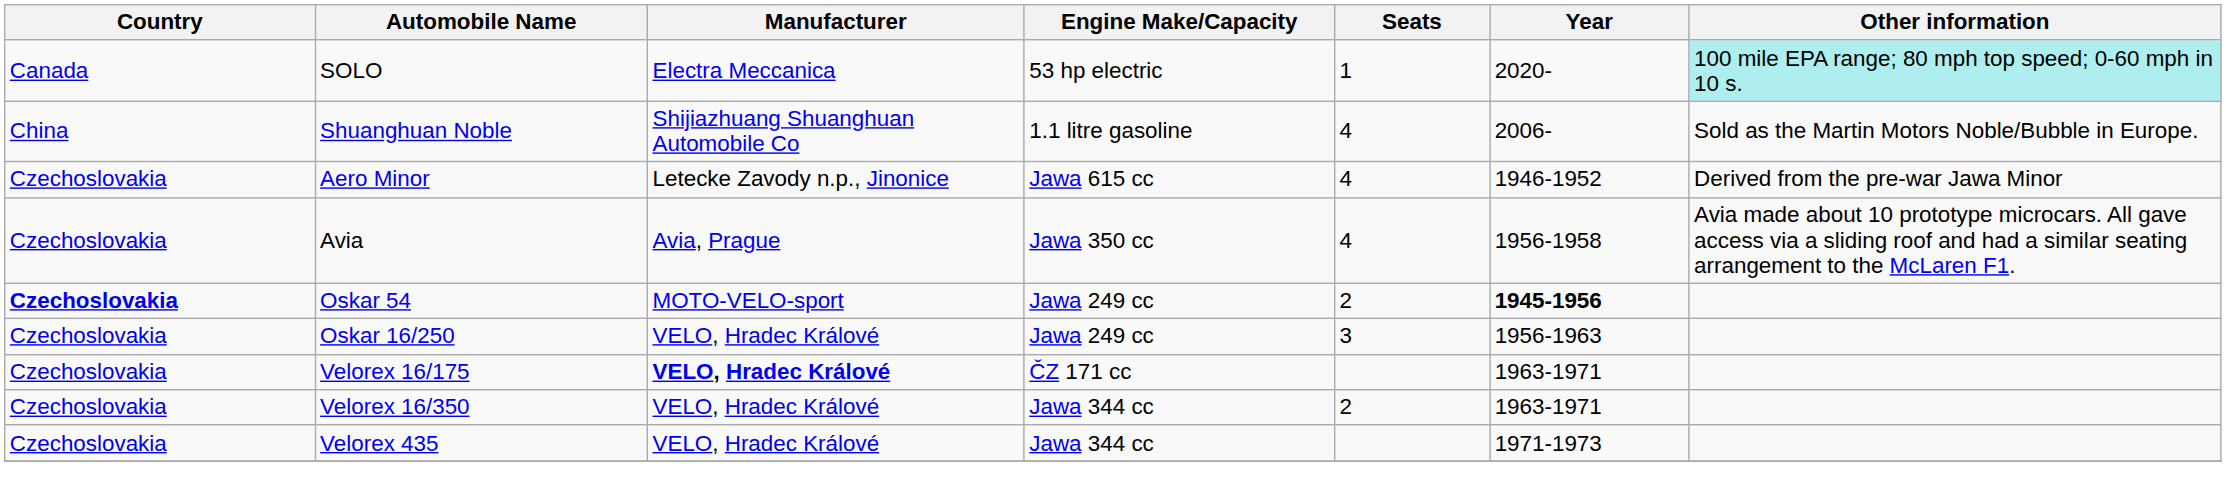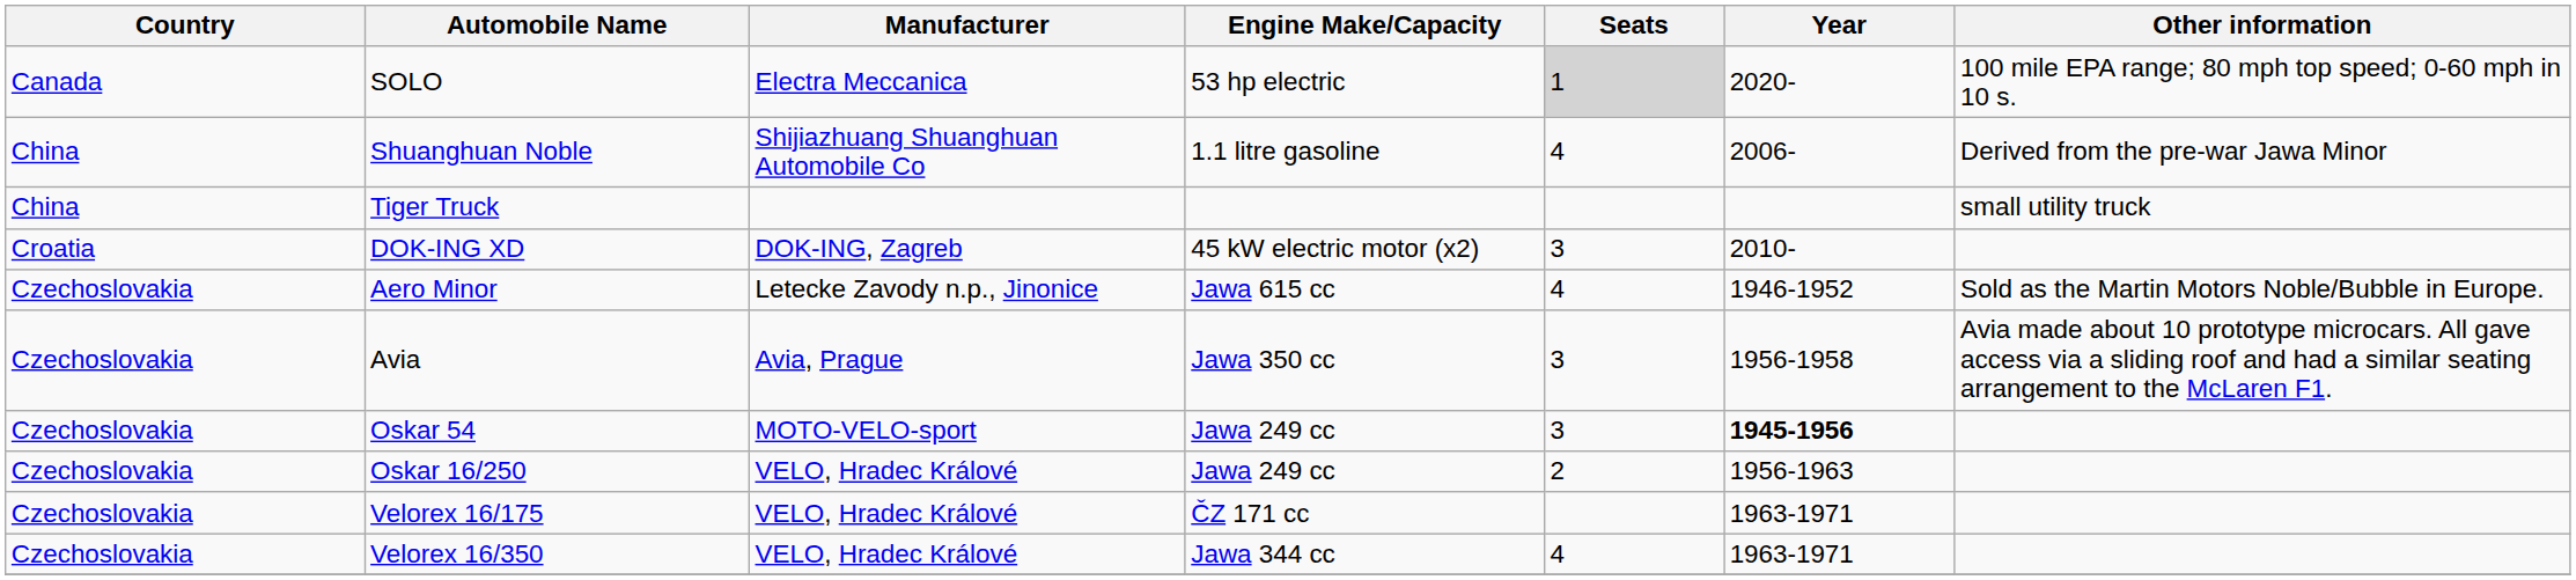SOLO | Seats: no background -> lightgrey background
SOLO | Other information: paleturquoise background -> no background
Shuanghuan Noble | Other information: Sold as the Martin Motors Noble/Bubble in Europe. -> Derived from the pre-war Jawa Minor
+ row: China | Tiger Truck | small utility truck
+ row: Croatia | DOK-ING XD | DOK-ING, Zagreb | 45 kW electric motor (x2) | 3 | 2010-
Aero Minor | Other information: Derived from the pre-war Jawa Minor -> Sold as the Martin Motors Noble/Bubble in Europe.
Avia | Seats: 4 -> 3
Oskar 54 | Country: bold -> normal
Oskar 54 | Seats: 2 -> 3
Oskar 16/250 | Seats: 3 -> 2
Velorex 16/175 | Manufacturer: bold -> normal
Velorex 16/350 | Seats: 2 -> 4
- row: Czechoslovakia | Velorex 435 | VELO, Hradec Králové | Jawa 344 cc | 1971-1973
